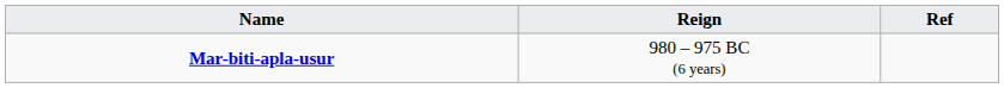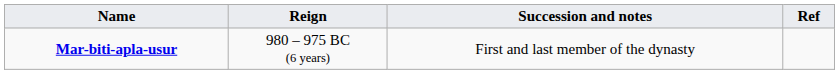+ column: Succession and notes | First and last member of the dynasty
